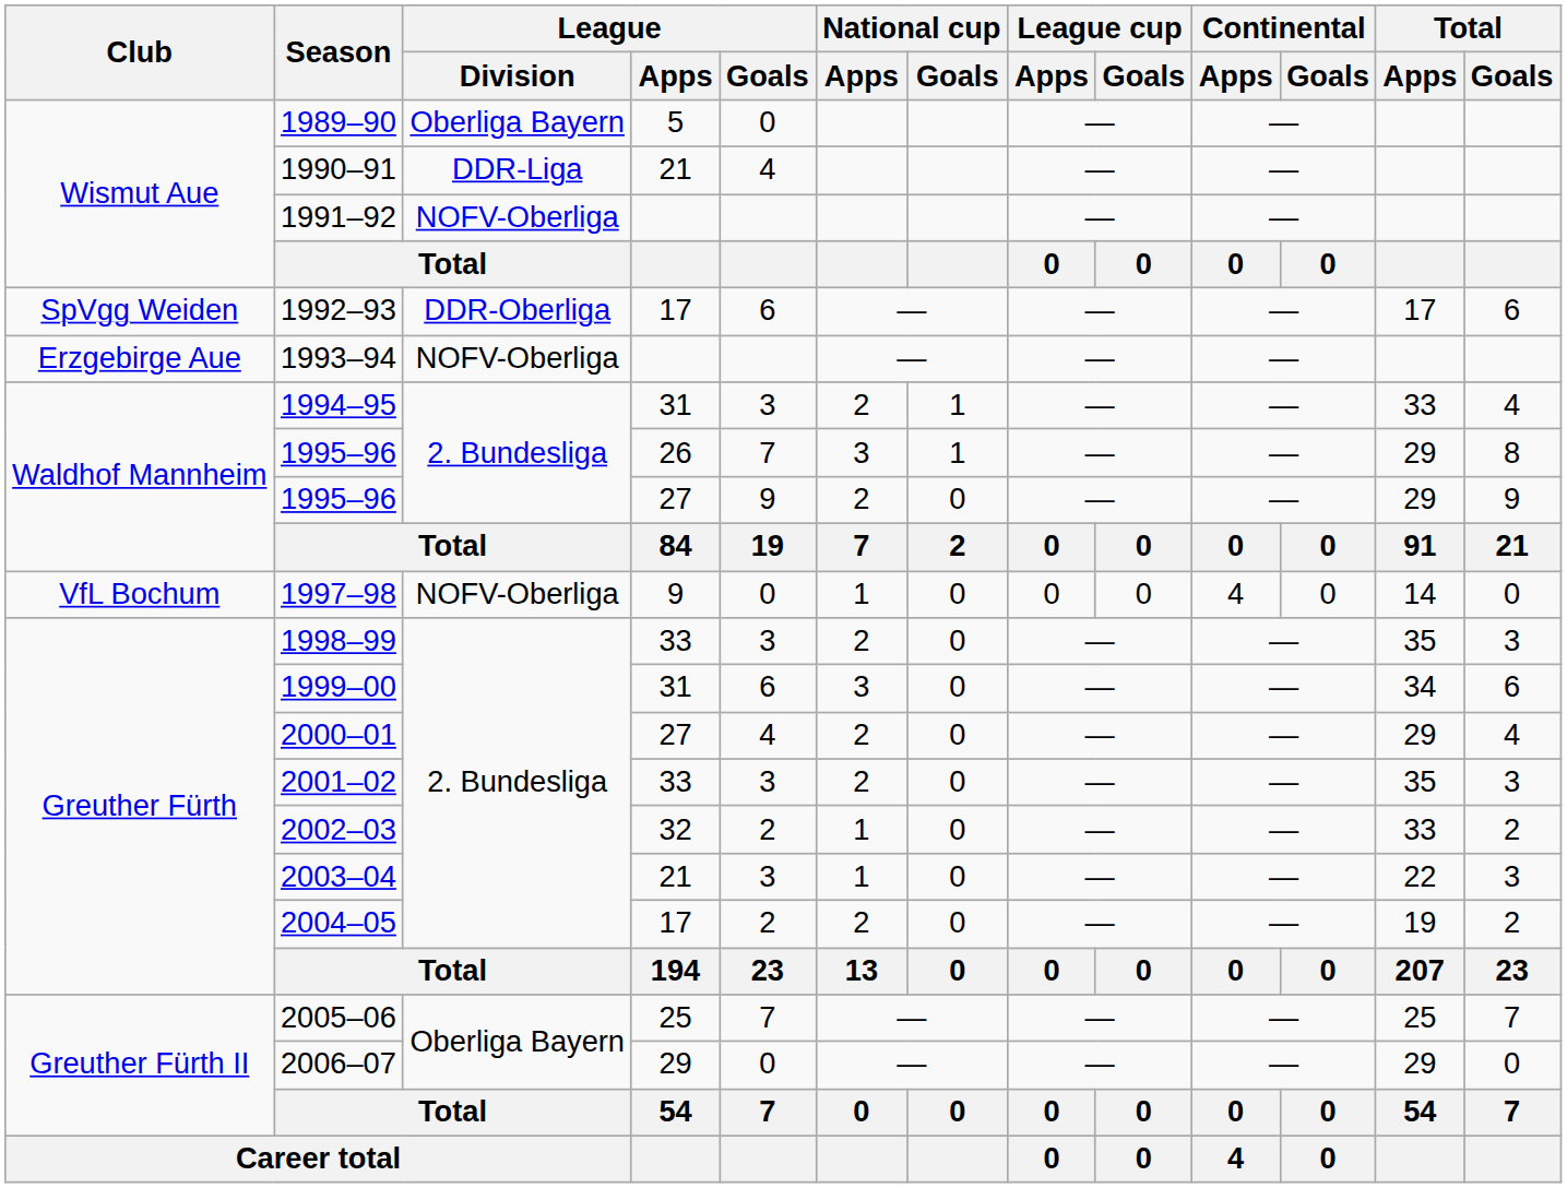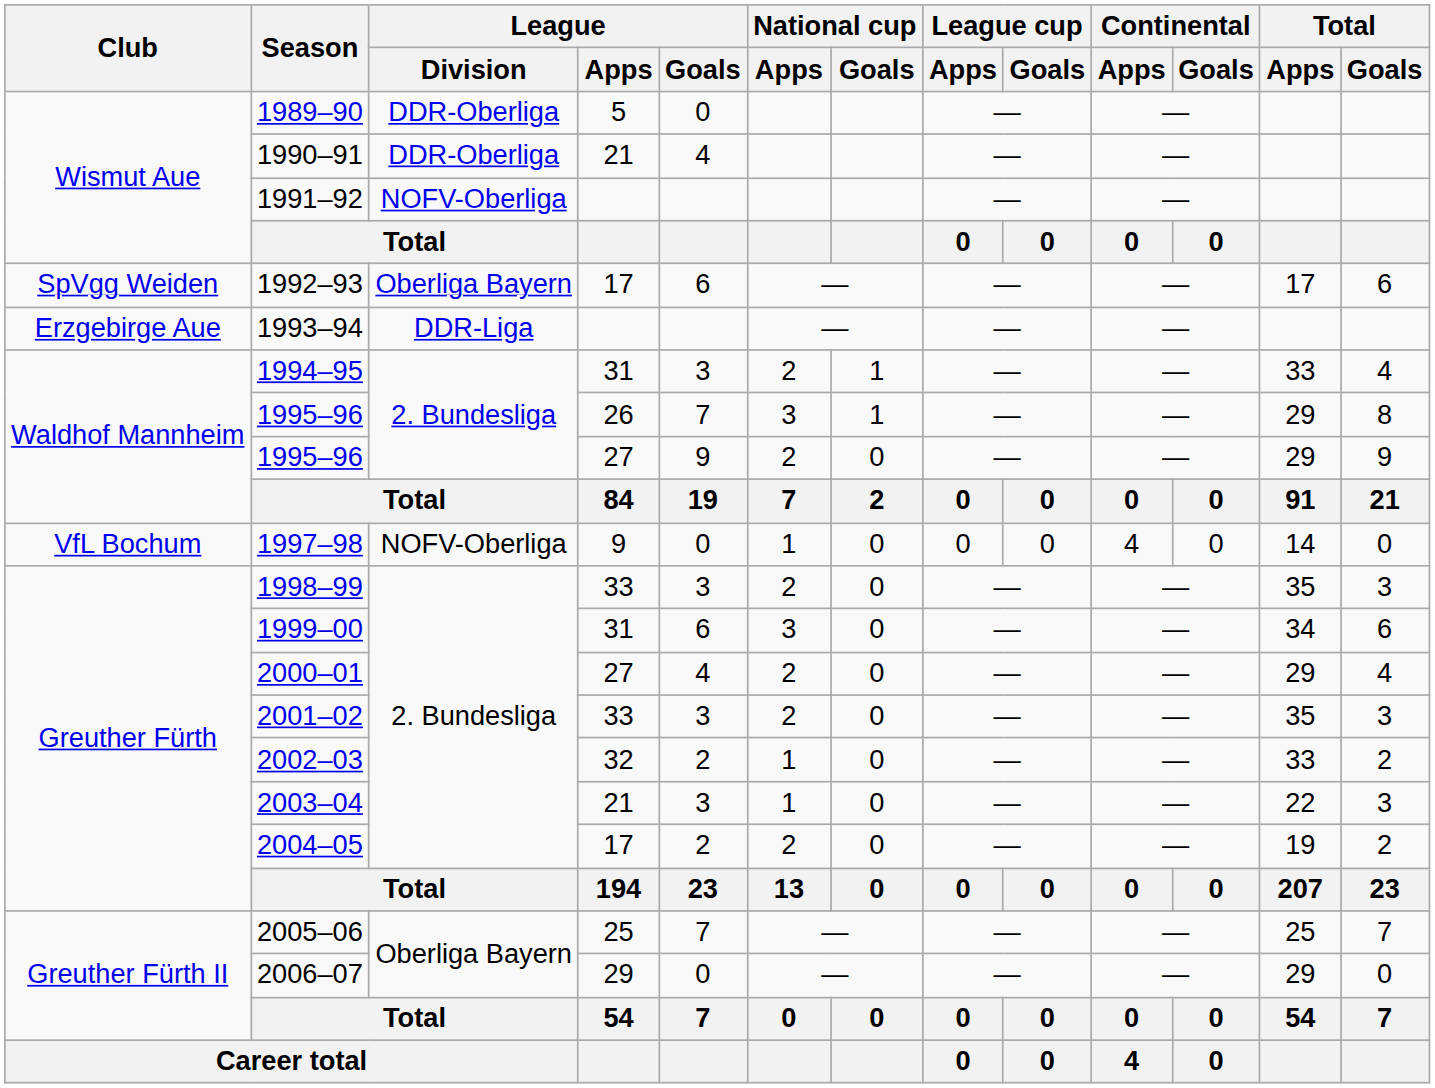1989–90 | League / Division: Oberliga Bayern -> DDR-Oberliga
1990–91 | League / Division: DDR-Liga -> DDR-Oberliga
1992–93 | League / Division: DDR-Oberliga -> Oberliga Bayern
1993–94 | League / Division: NOFV-Oberliga -> DDR-Liga
